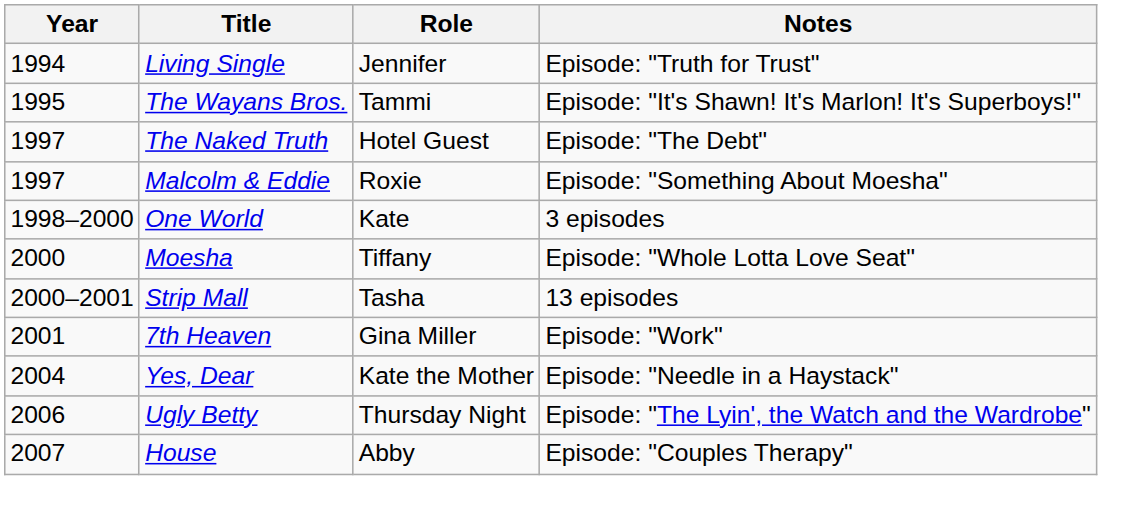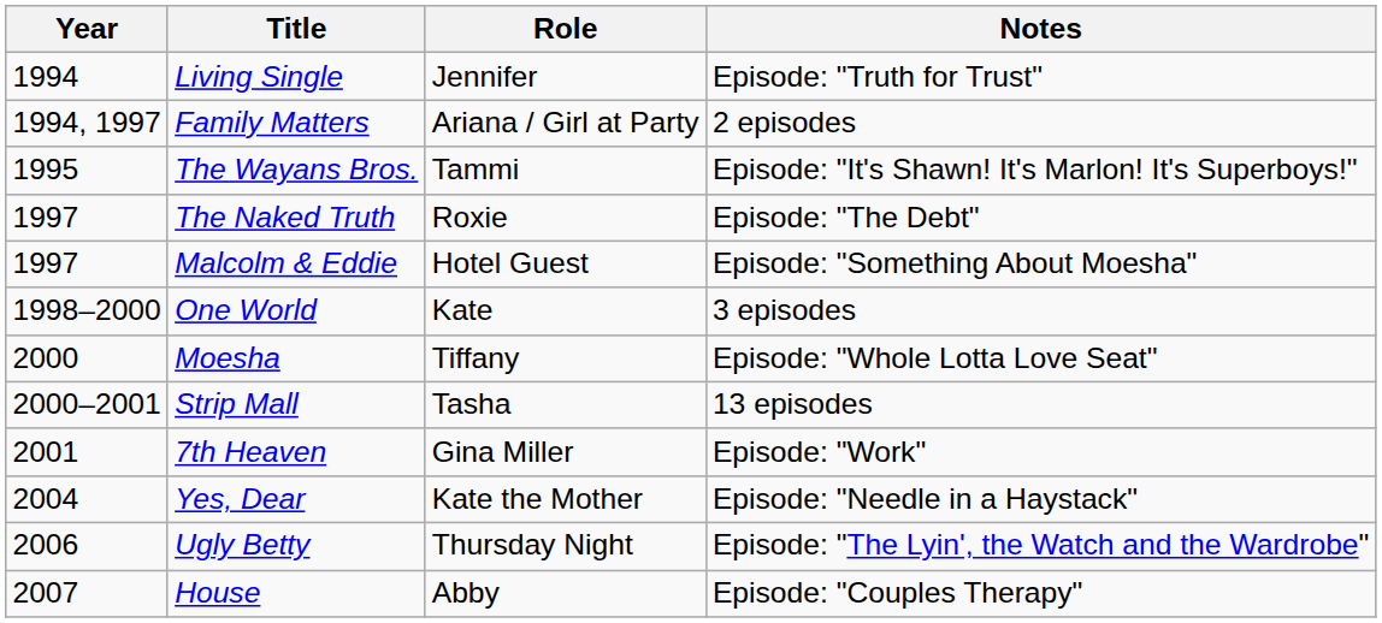+ row: 1994, 1997 | Family Matters | Ariana / Girl at Party | 2 episodes
The Naked Truth | Role: Hotel Guest -> Roxie
Malcolm & Eddie | Role: Roxie -> Hotel Guest
